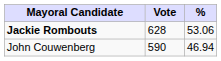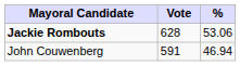John Couwenberg | Vote: 590 -> 591
